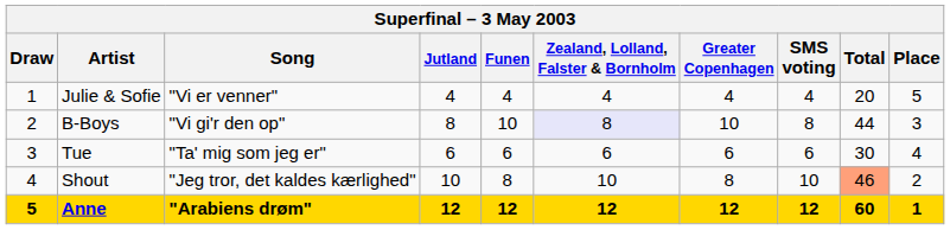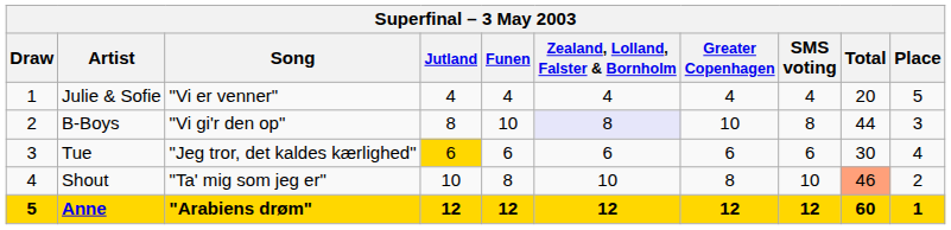Tue | Song: "Ta' mig som jeg er" -> "Jeg tror, det kaldes kærlighed"
Tue | Jutland: no background -> gold background
Shout | Song: "Jeg tror, det kaldes kærlighed" -> "Ta' mig som jeg er"
